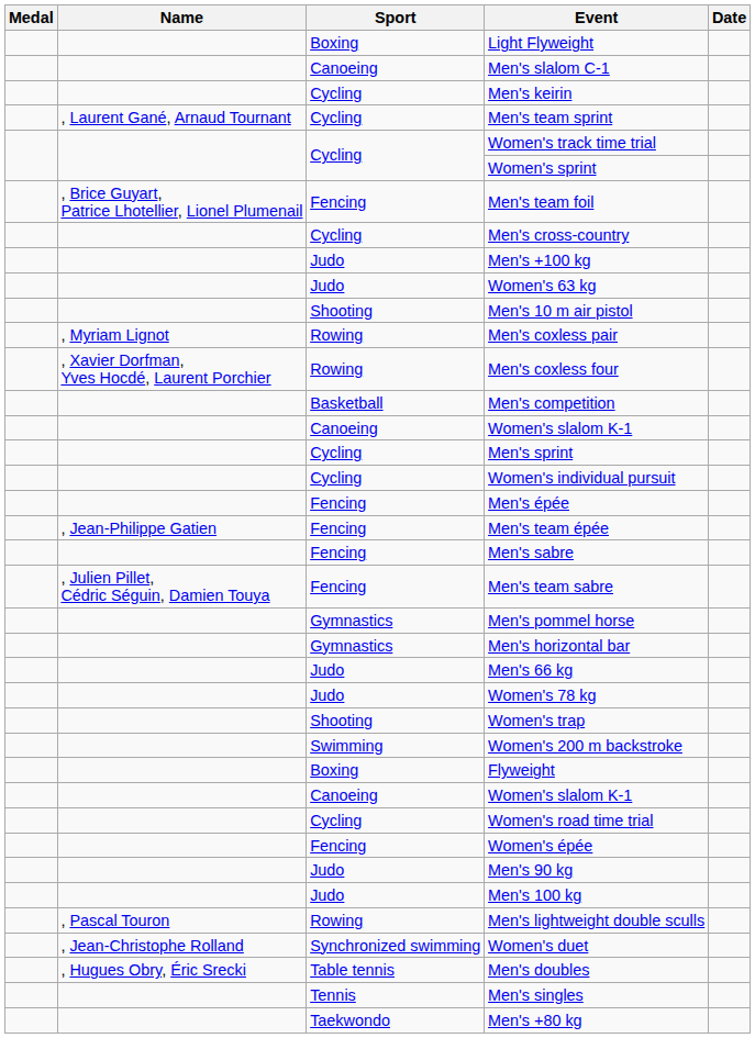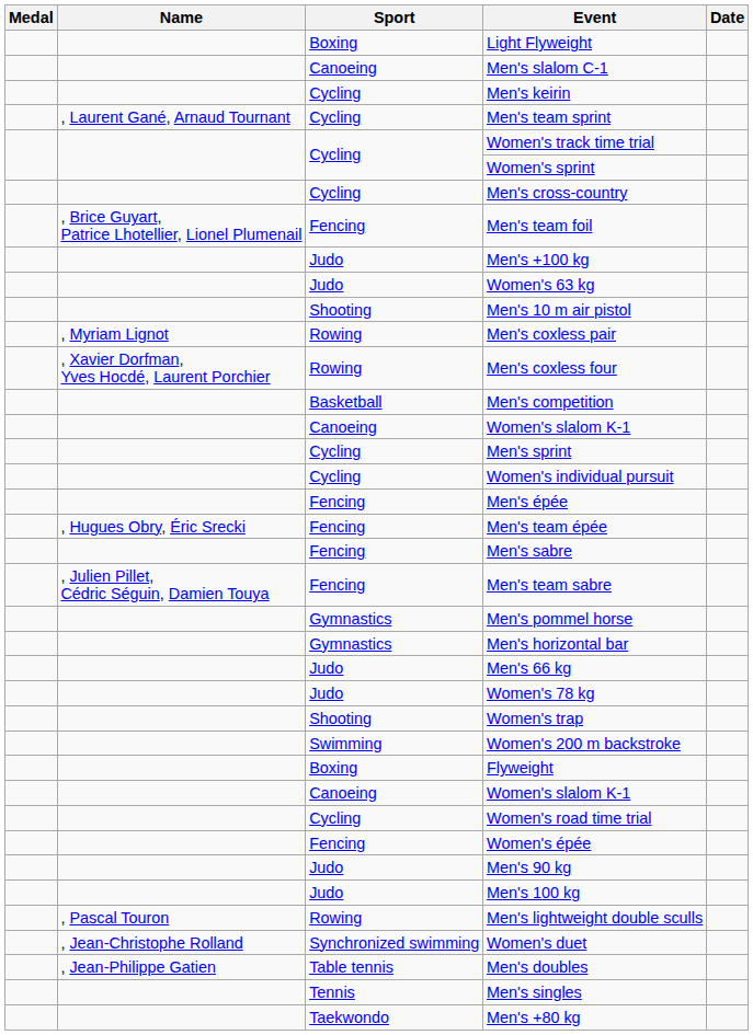rows swapped: Men's cross-country <-> Men's team foil
Men's team épée | Name: , Jean-Philippe Gatien -> , Hugues Obry, Éric Srecki
Men's doubles | Name: , Hugues Obry, Éric Srecki -> , Jean-Philippe Gatien
